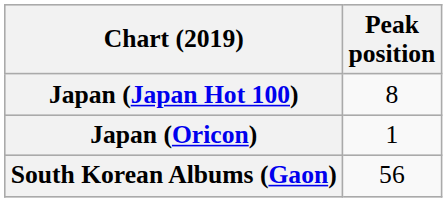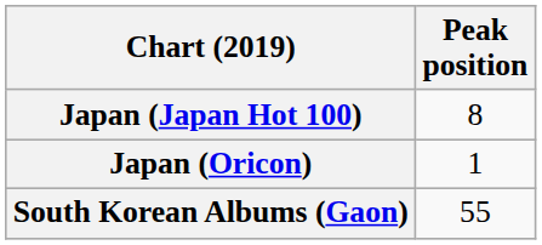South Korean Albums (Gaon) | Peak position: 56 -> 55
